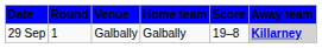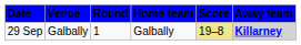columns swapped: Venue <-> Round
29 Sep | Score: no background -> khaki background
